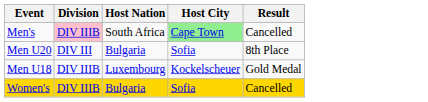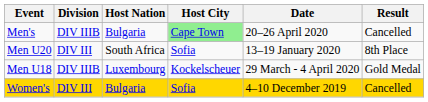+ column: Date | 20–26 April 2020 | 13–19 January 2020 | 29 March - 4 April 2020 | 4–10 December 2019
Men's | Division: pink background -> no background
Men's | Host Nation: South Africa -> Bulgaria
Men U20 | Host Nation: Bulgaria -> South Africa
Women's | Division: DIV IIIB -> DIV III
